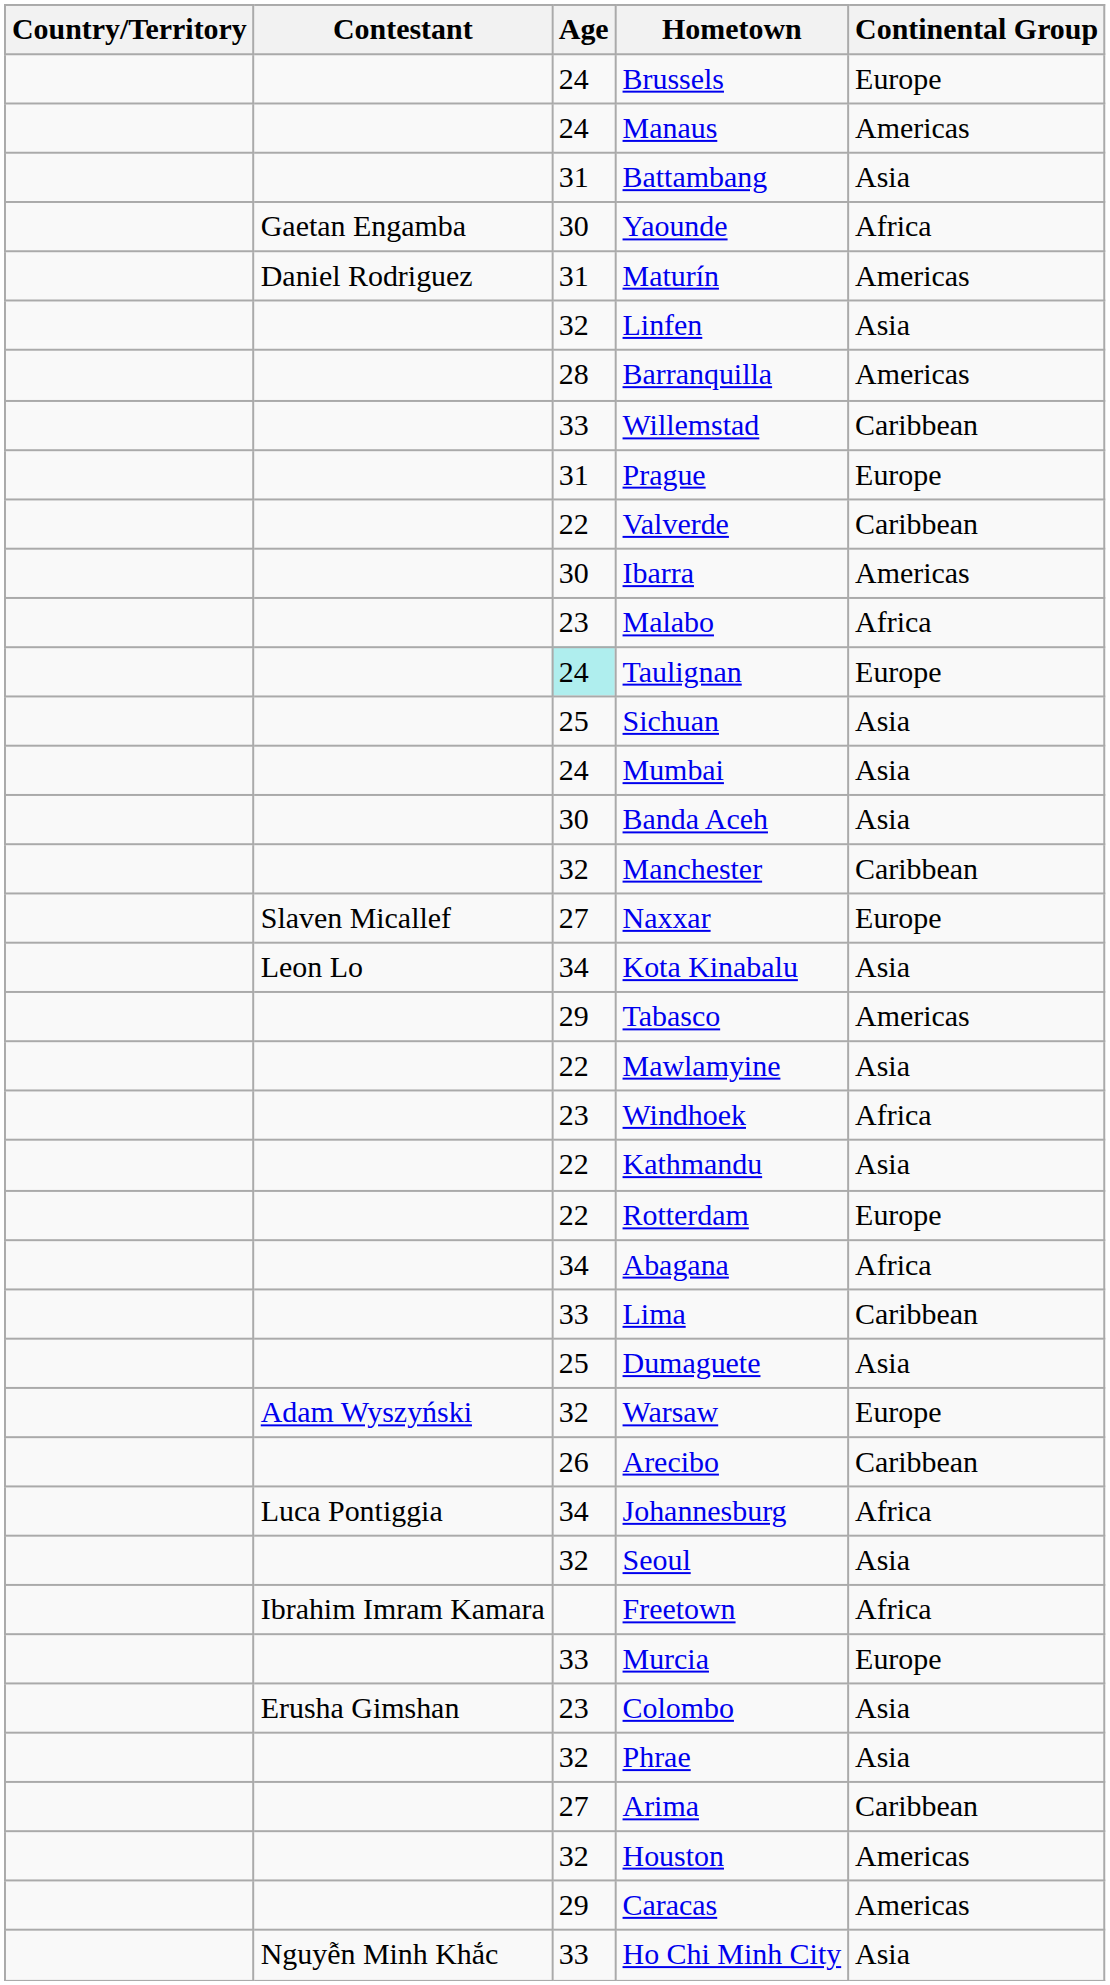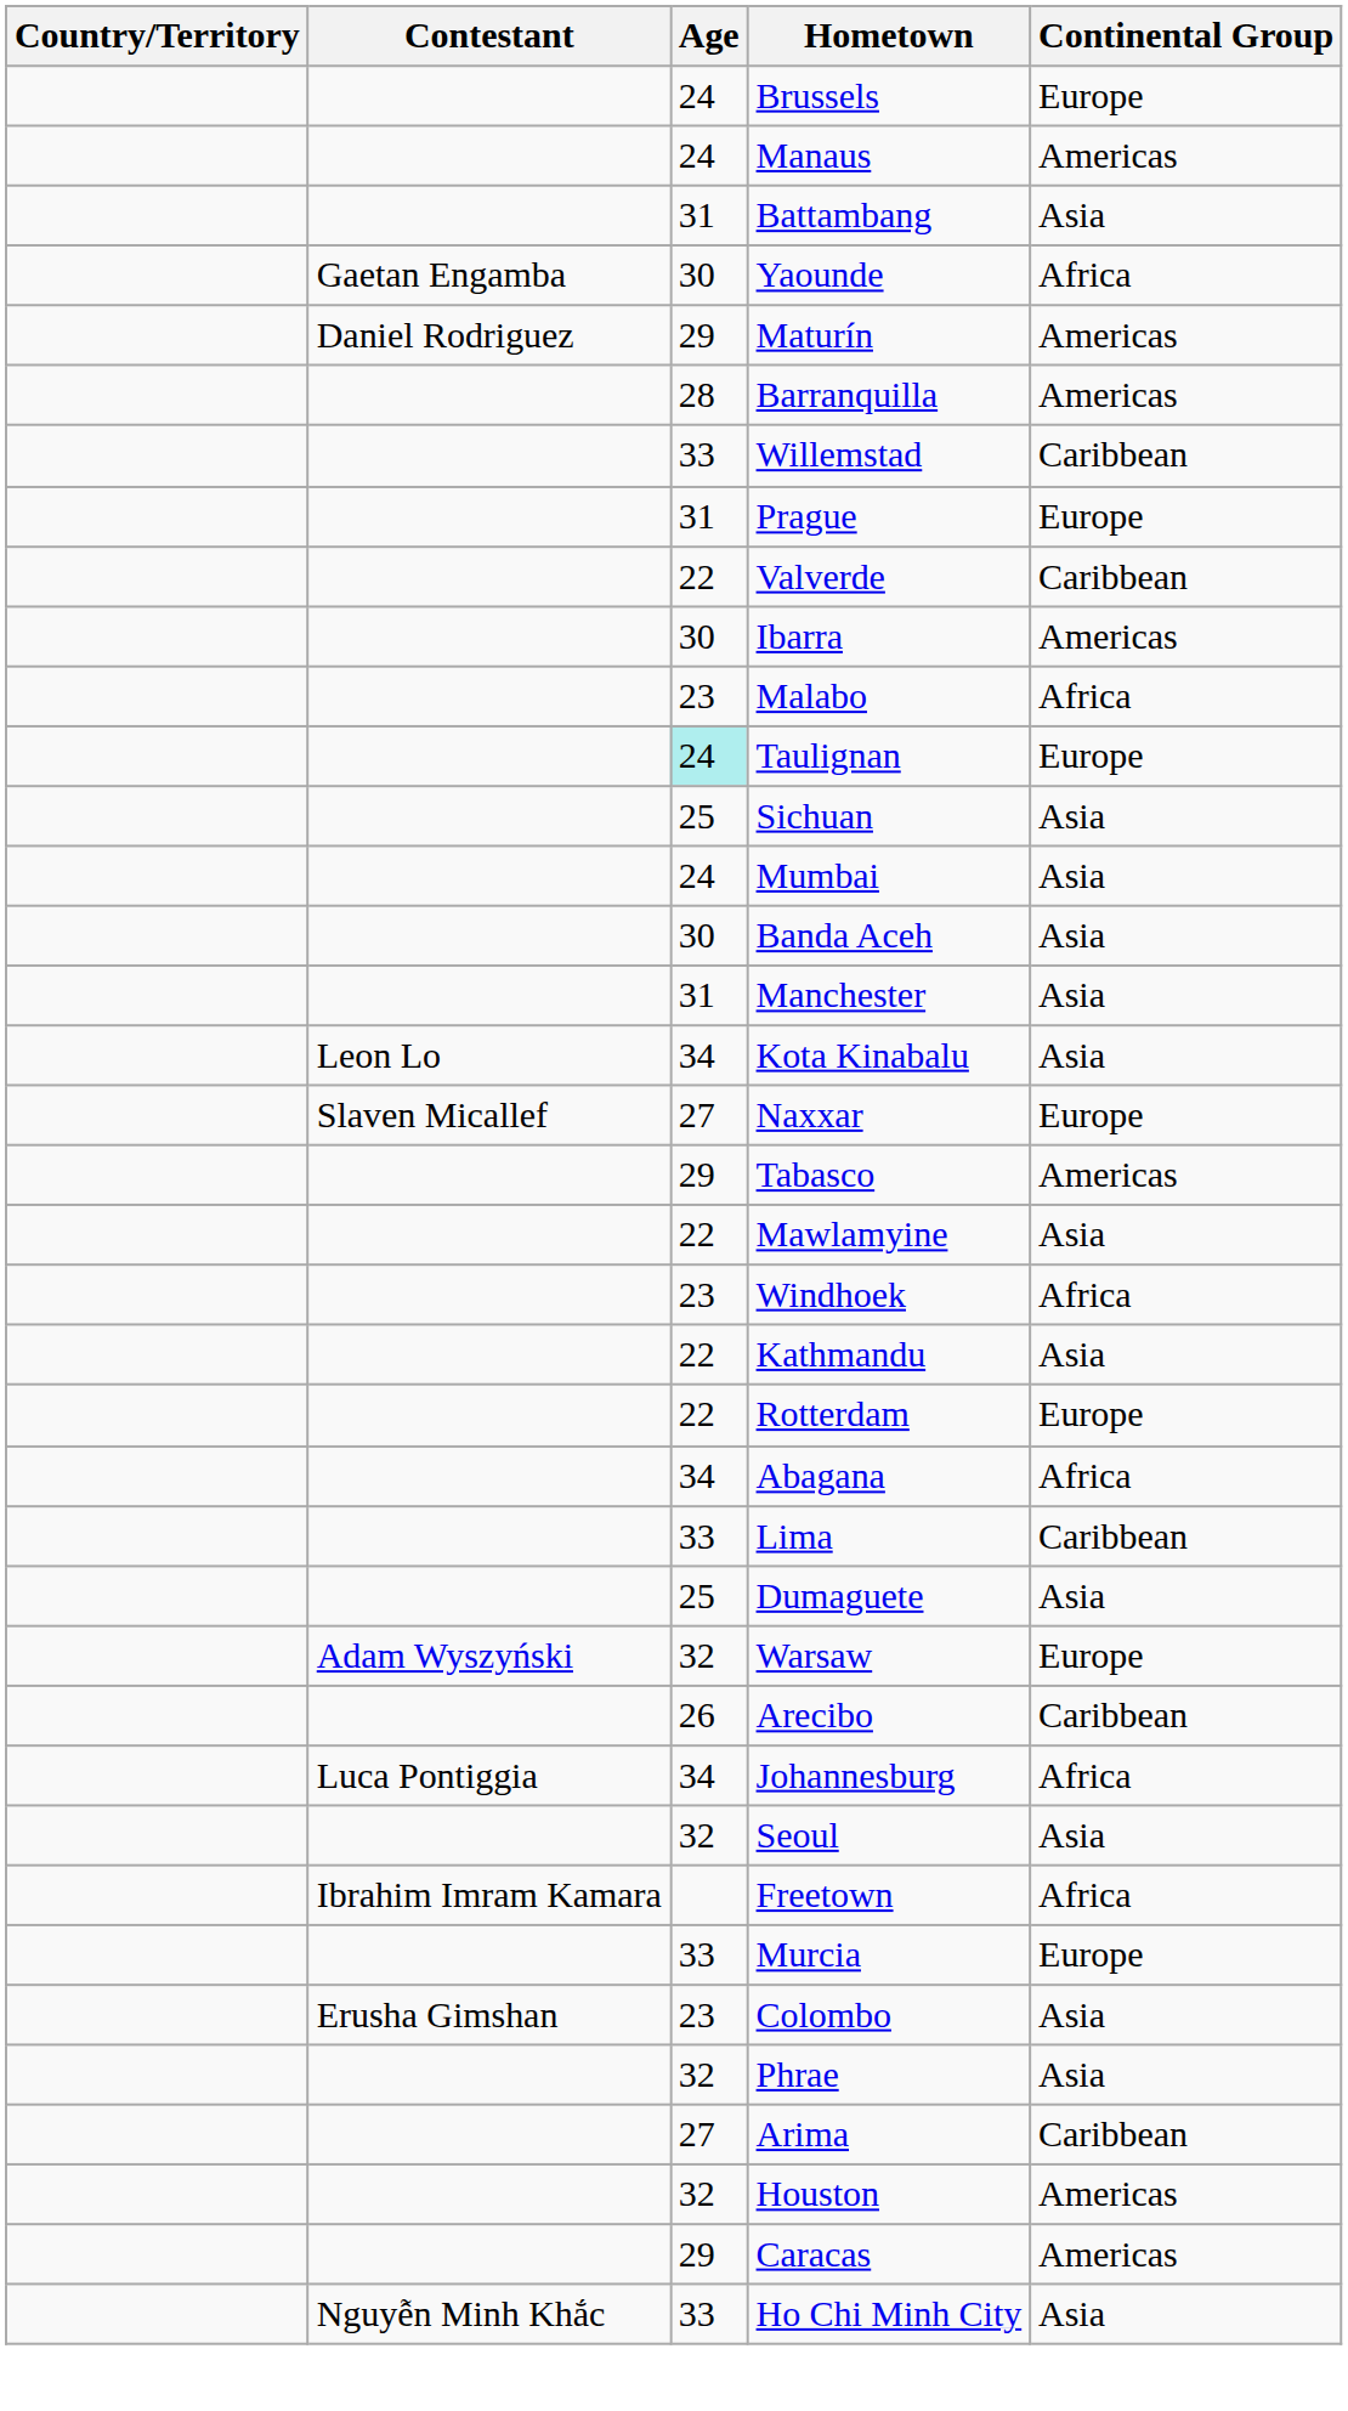Maturín | Age: 31 -> 29
- row: 32 | Linfen | Asia
Manchester | Age: 32 -> 31
Manchester | Continental Group: Caribbean -> Asia
rows swapped: Kota Kinabalu <-> Naxxar
